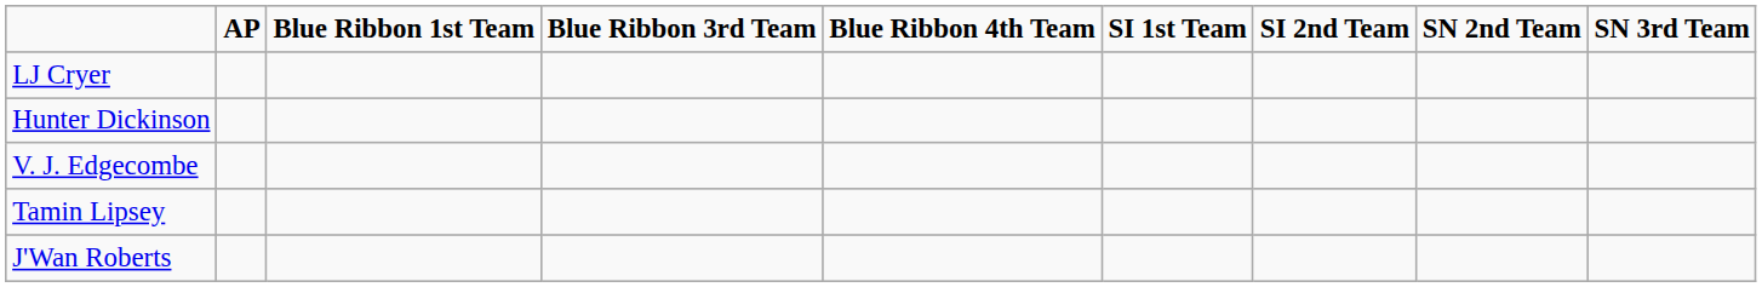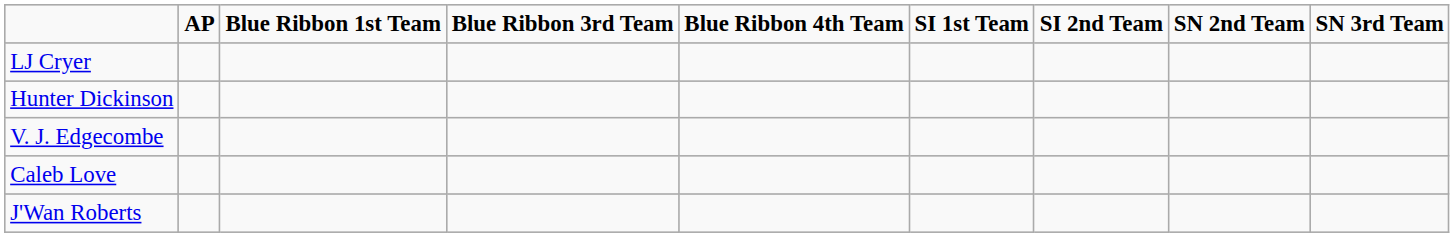+ row: Caleb Love
- row: Tamin Lipsey
